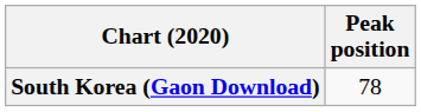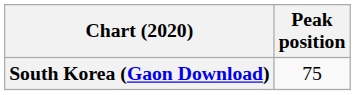South Korea (Gaon Download) | Peak position: 78 -> 75
